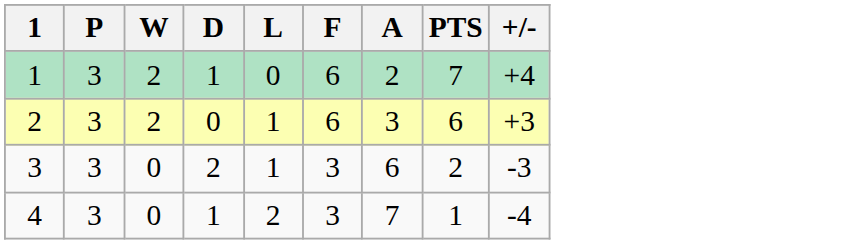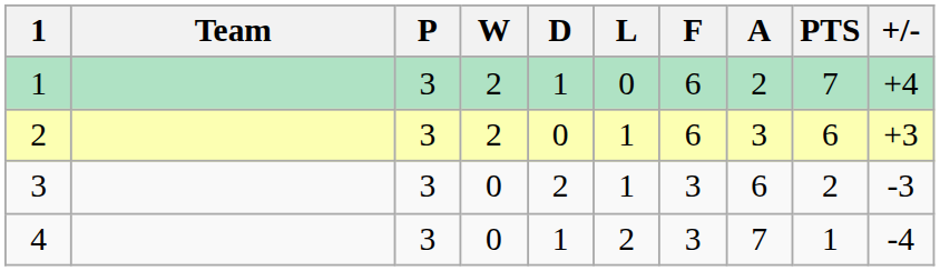+ column: Team
